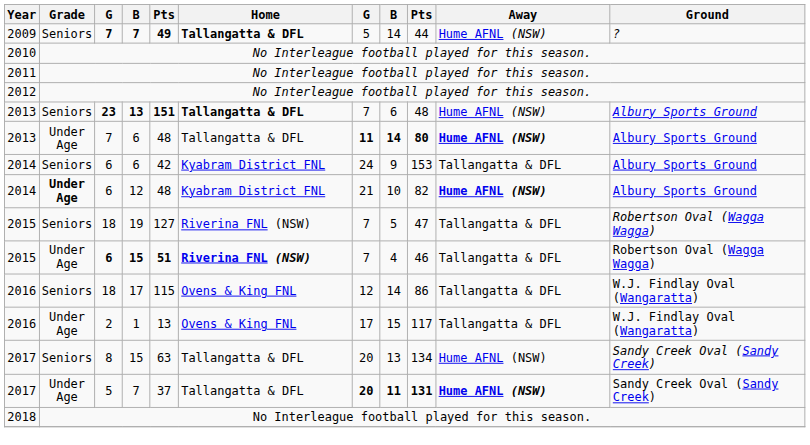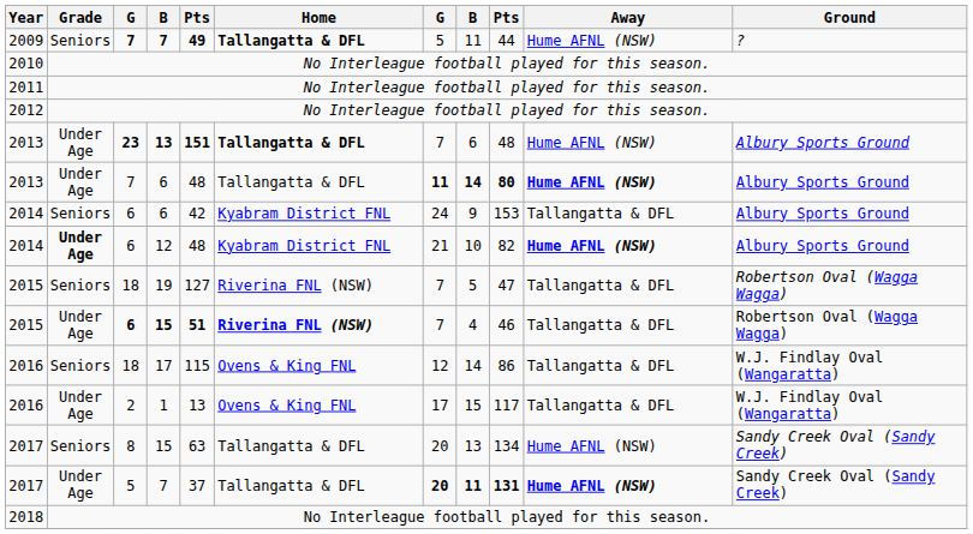2009 | column 8: 14 -> 11
2013 / 13 | Grade: Seniors -> Under Age
